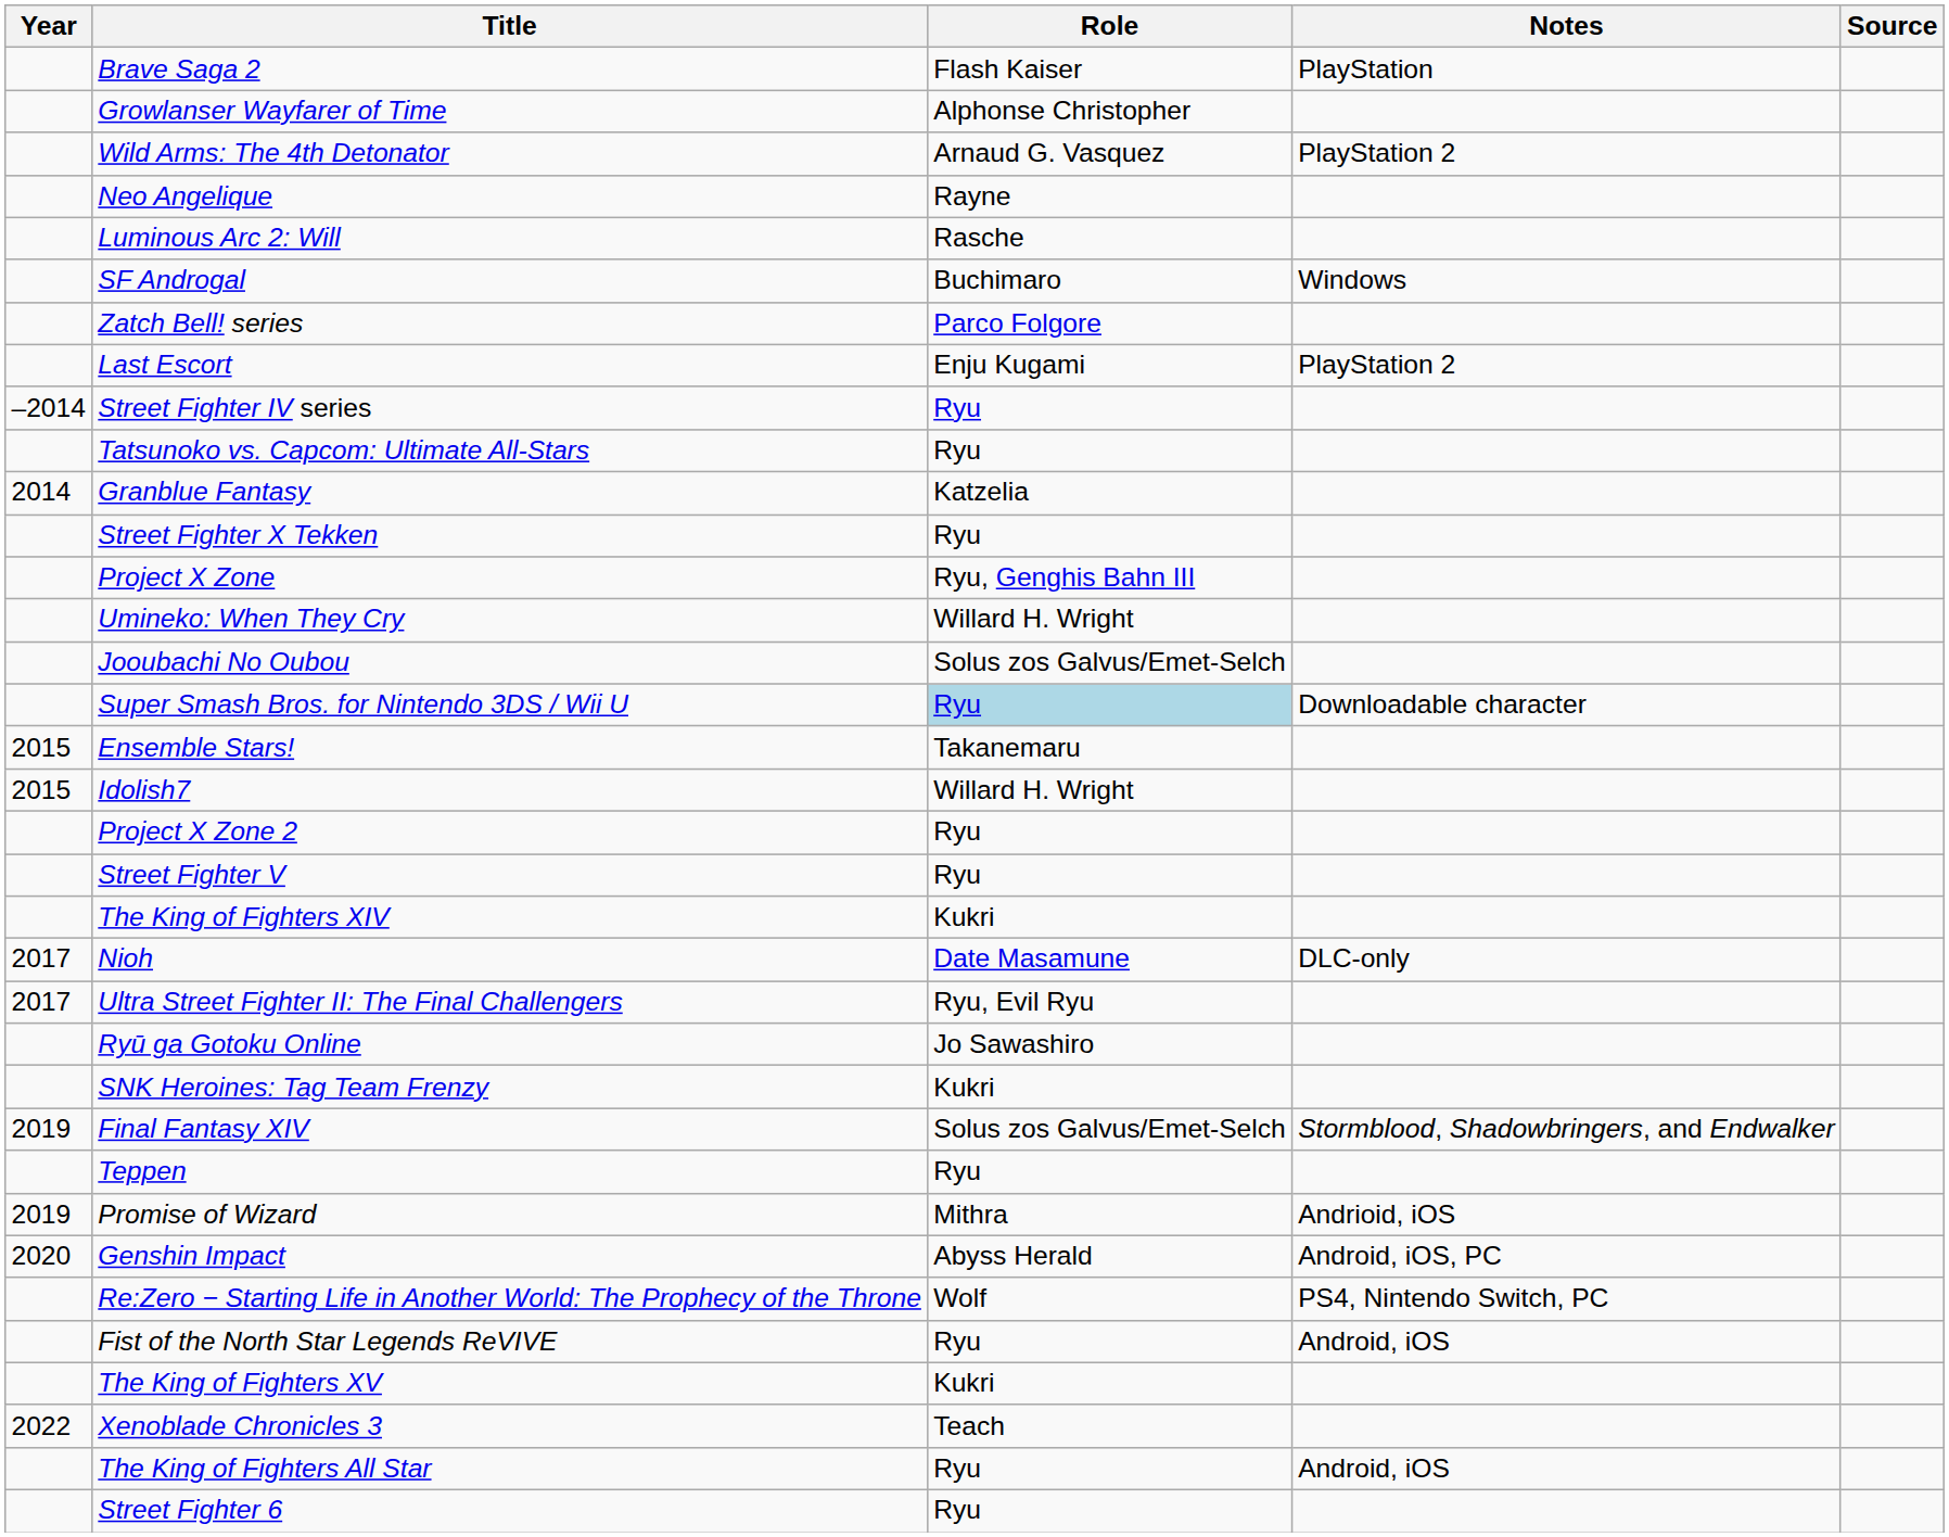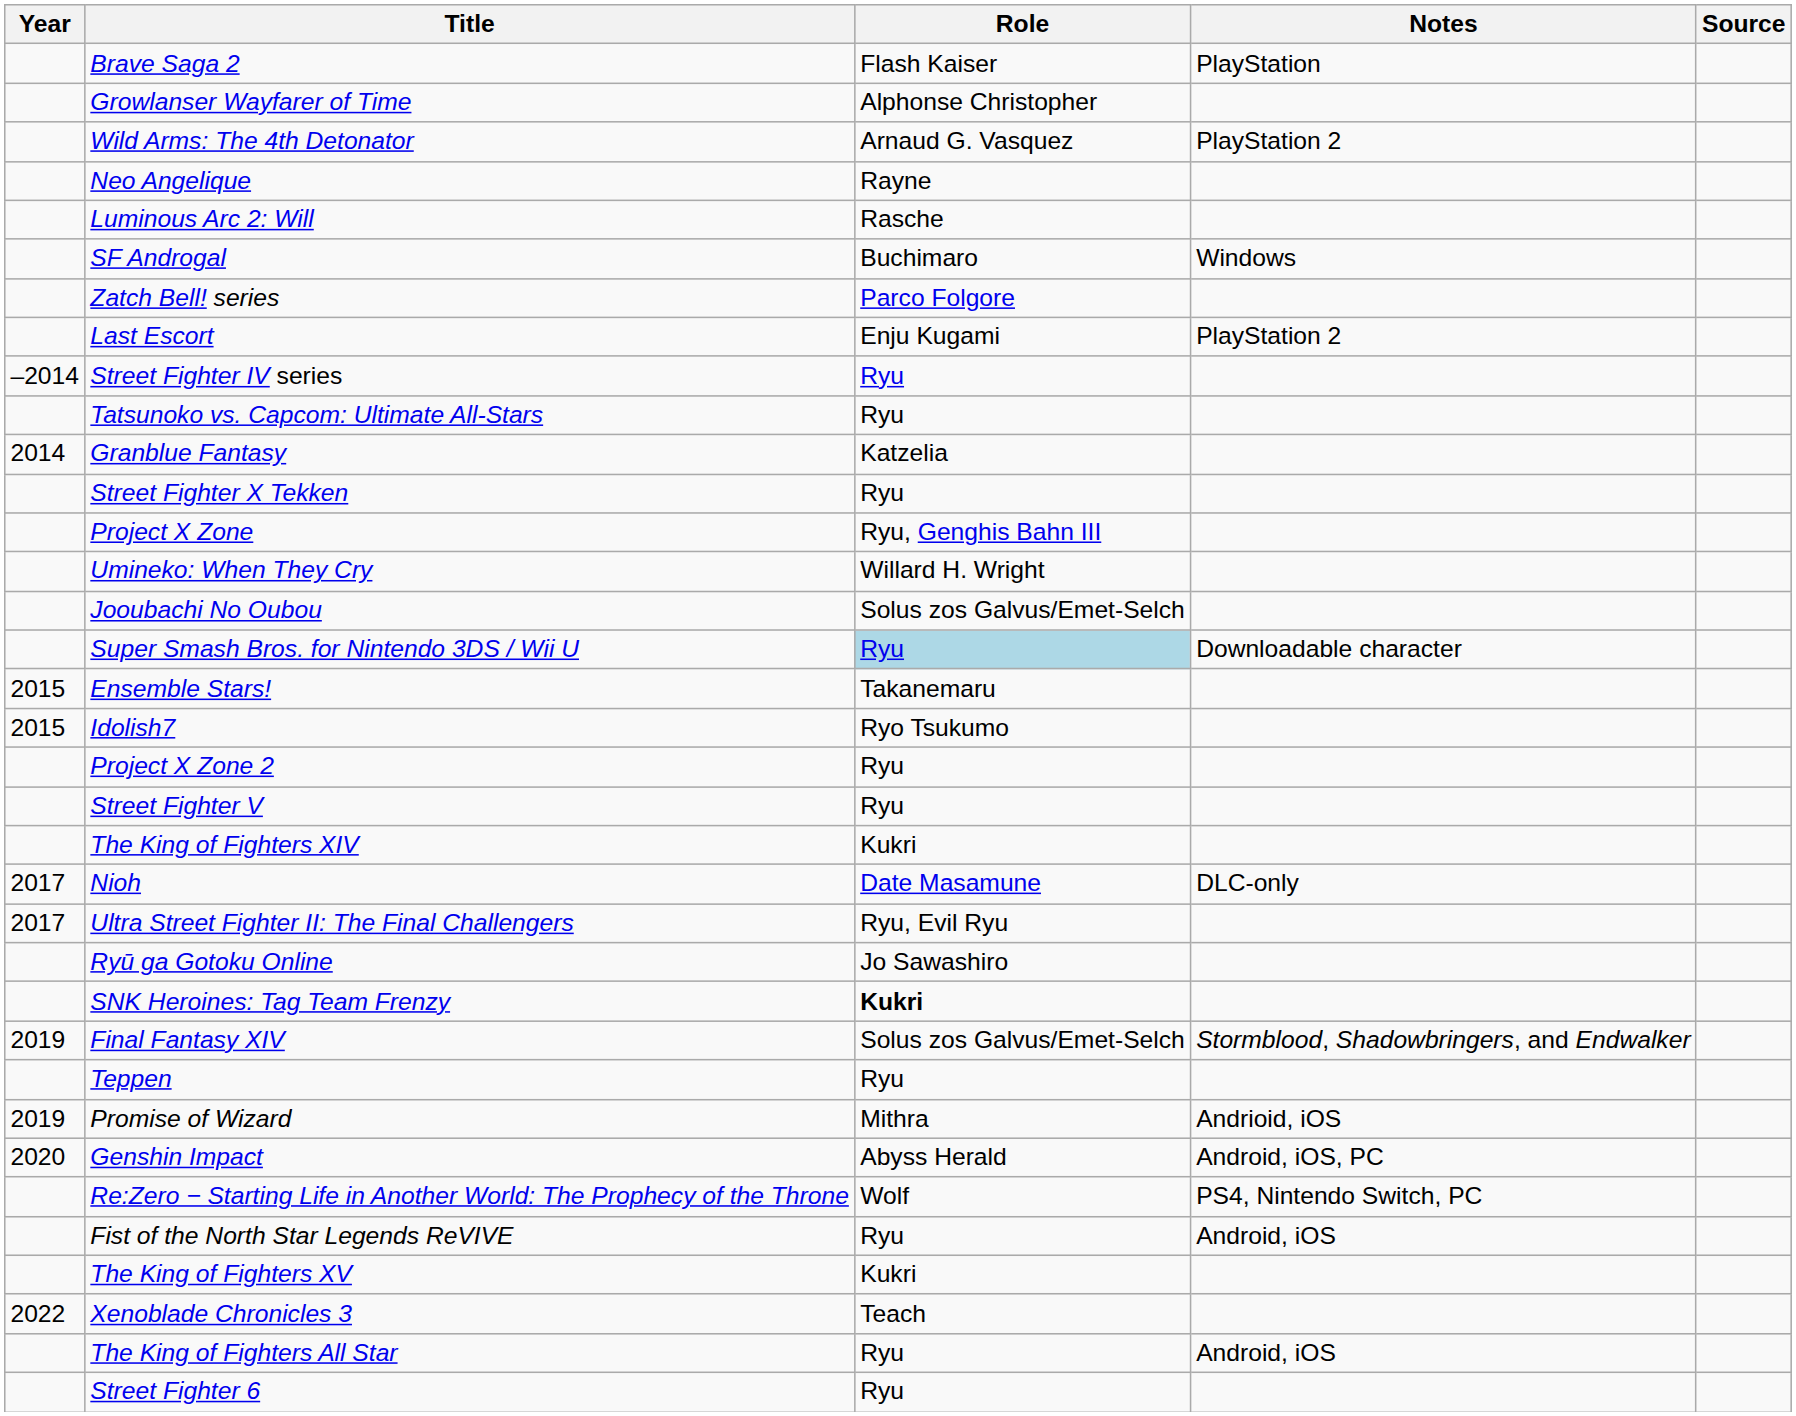Idolish7 | Role: Willard H. Wright -> Ryo Tsukumo
SNK Heroines: Tag Team Frenzy | Role: normal -> bold
